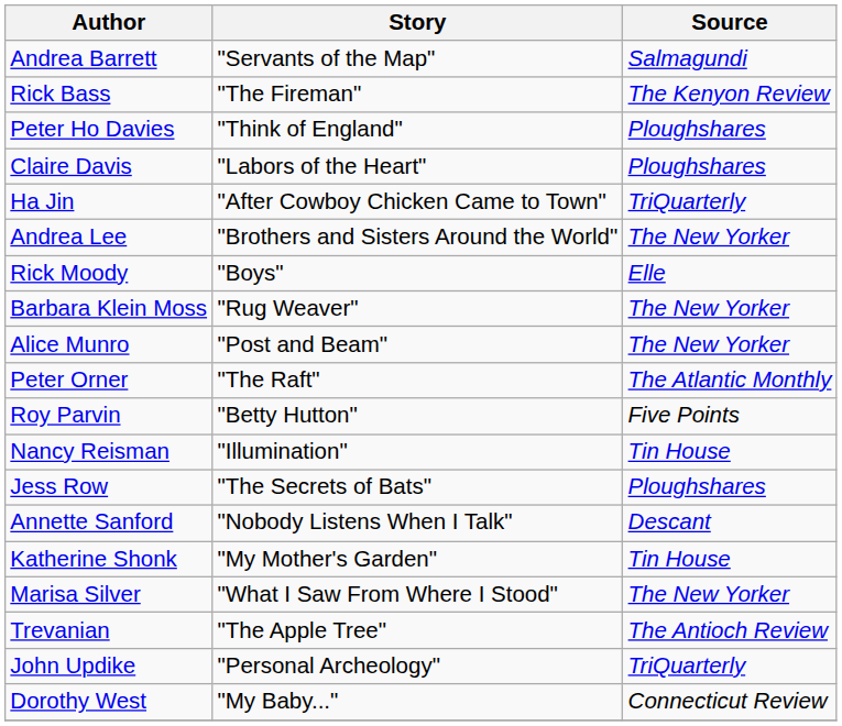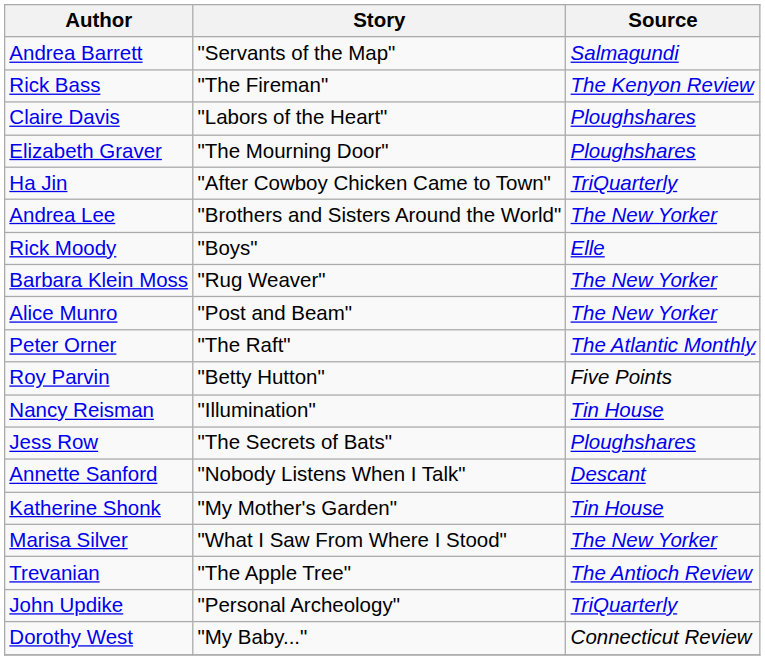- row: Peter Ho Davies | "Think of England" | Ploughshares
+ row: Elizabeth Graver | "The Mourning Door" | Ploughshares
